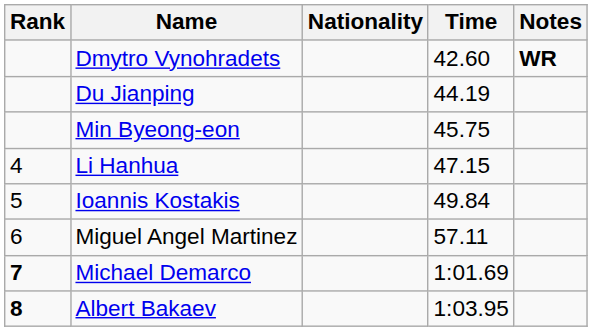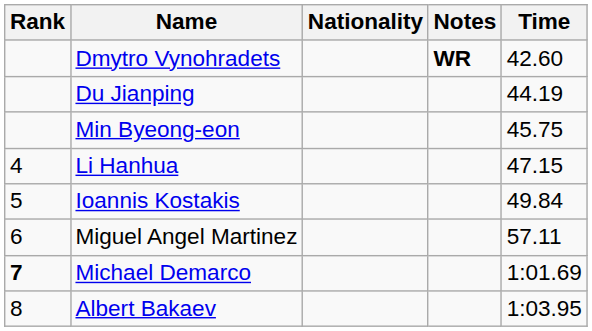columns swapped: Time <-> Notes
Albert Bakaev | Rank: bold -> normal
